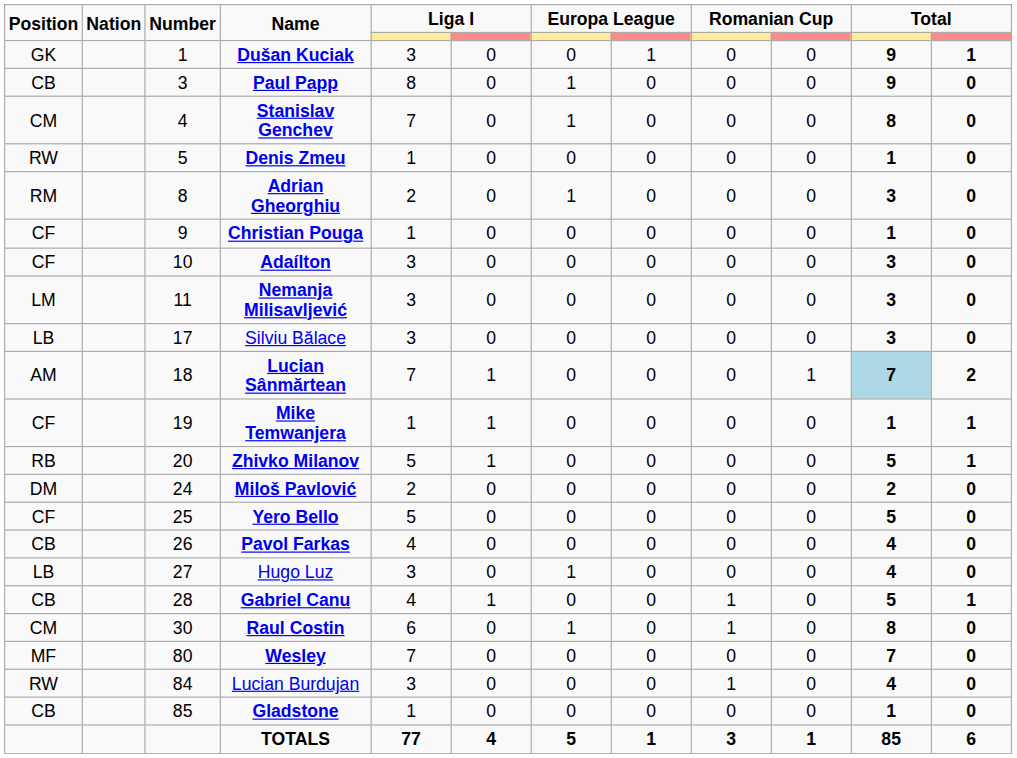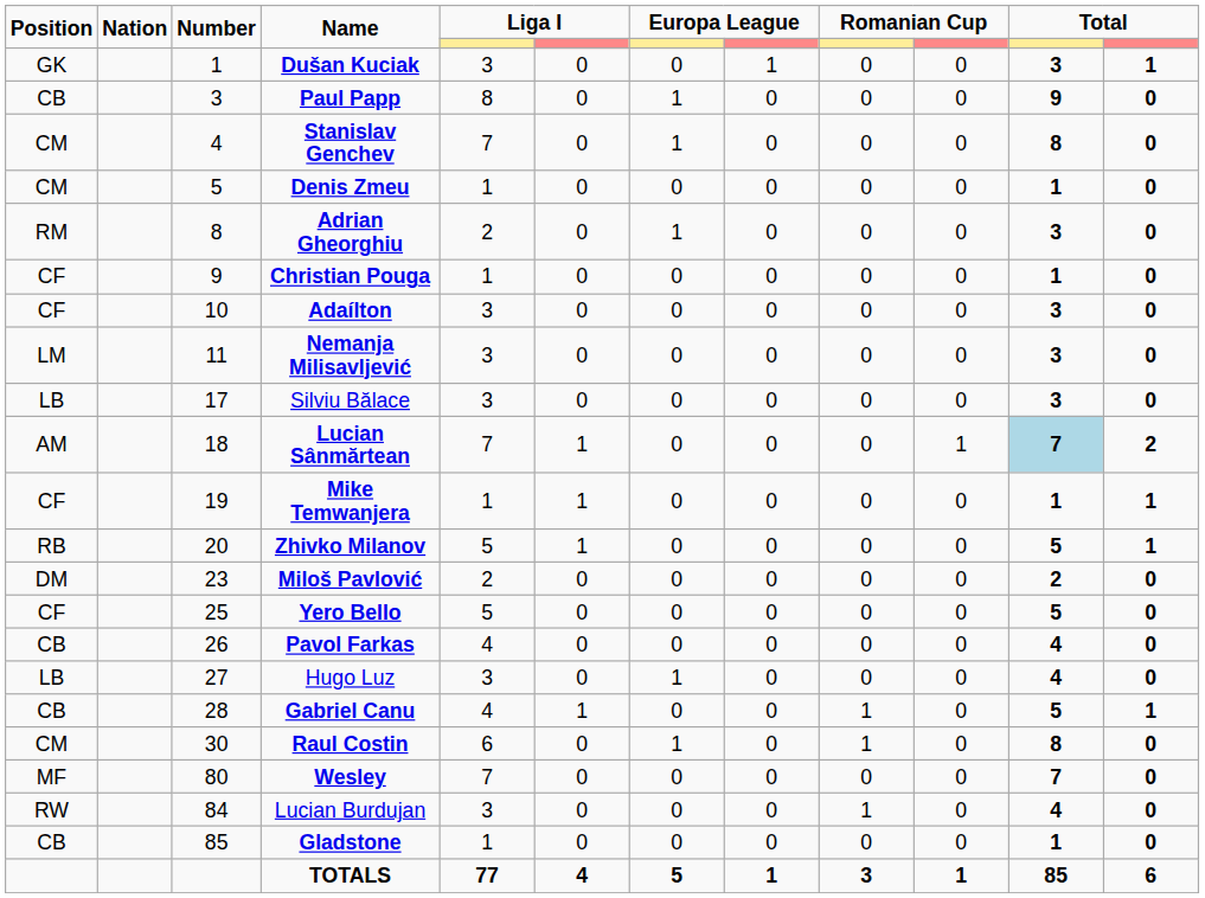Dušan Kuciak | column 11: 9 -> 3
Denis Zmeu | Position: RW -> CM
Miloš Pavlović | Number: 24 -> 23
